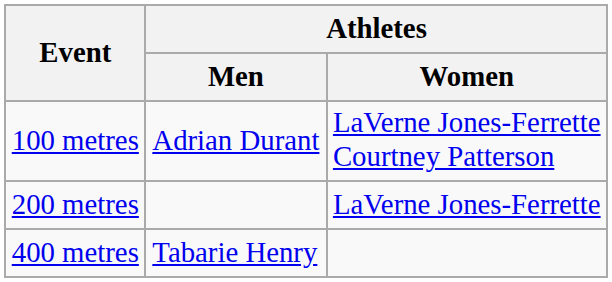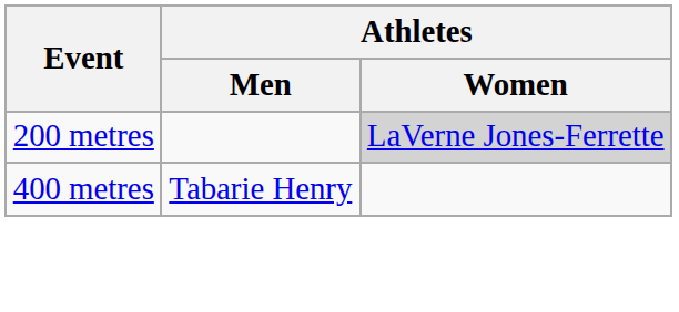- row: 100 metres | Adrian Durant | LaVerne Jones-Ferrette Courtney Patterson
200 metres | Athletes / Women: no background -> lightgrey background
